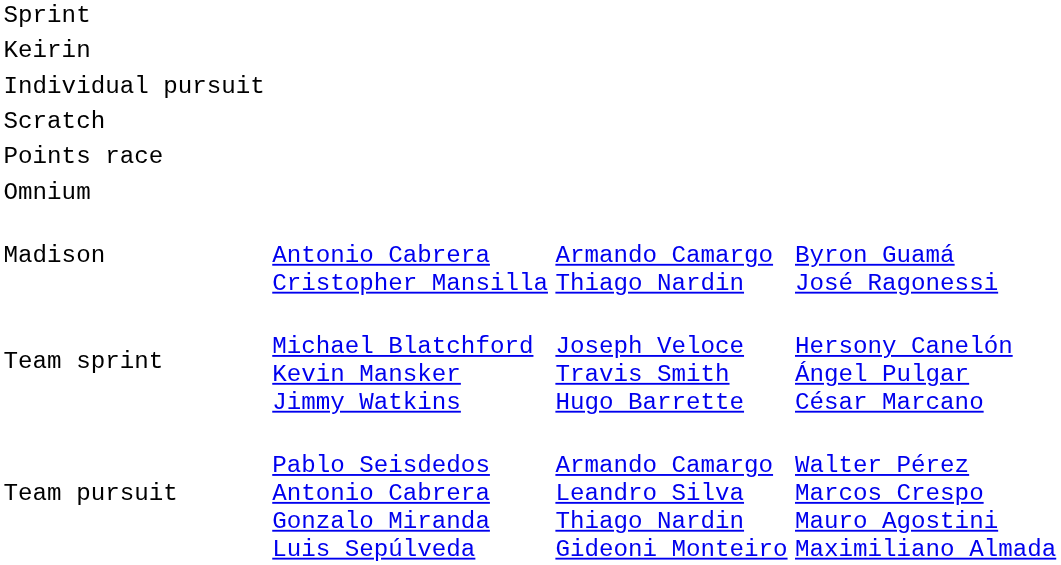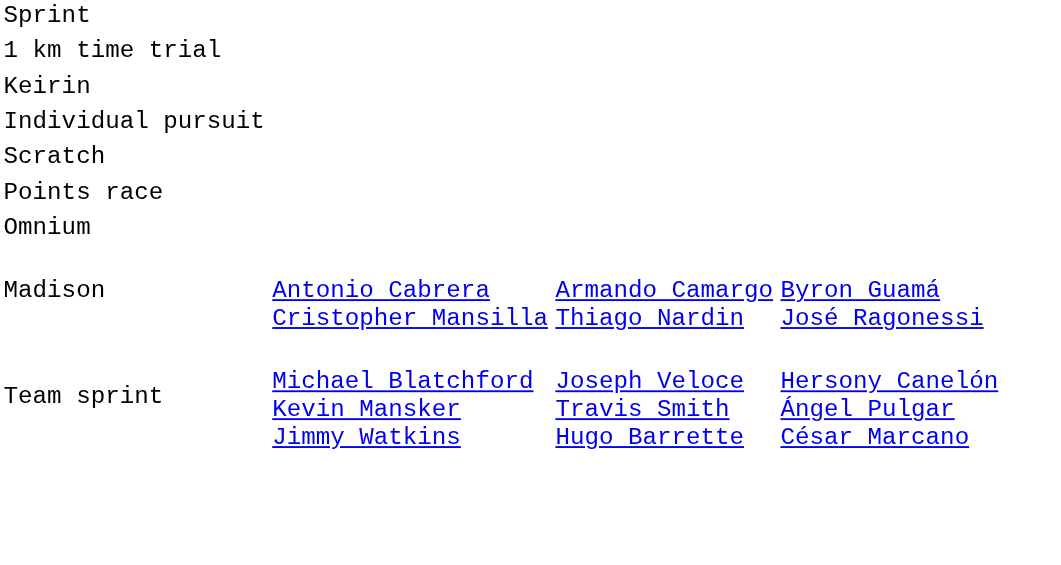+ row: 1 km time trial
- row: Team pursuit | Pablo Seisdedos Antonio Cabrera Gonzalo Miranda Luis Sepúlveda | Armando Camargo Leandro Silva Thiago Nardin Gideoni Monteiro | Walter Pérez Marcos Crespo Mauro Agostini Maximiliano Almada
